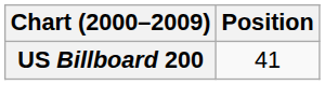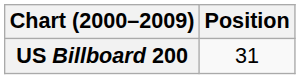US Billboard 200 | Position: 41 -> 31
